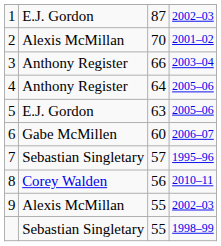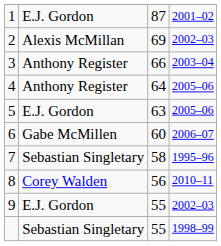1 | column 4: 2002–03 -> 2001–02
2 | column 3: 70 -> 69
2 | column 4: 2001–02 -> 2002–03
7 | column 3: 57 -> 58
9 | column 2: Alexis McMillan -> E.J. Gordon
